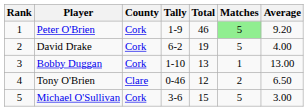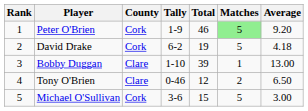David Drake | Average: 4.00 -> 4.18
Bobby Duggan | County: Cork -> Clare
Bobby Duggan | Total: 13 -> 39
